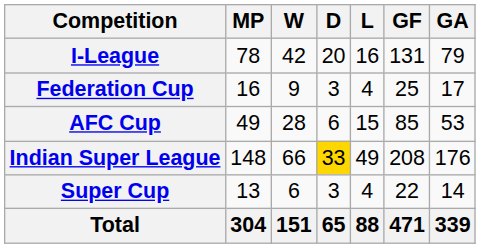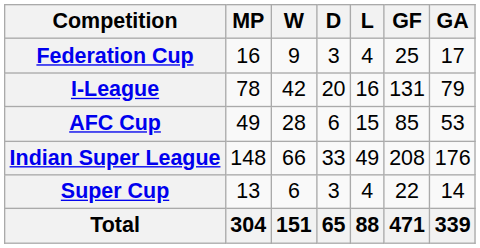rows swapped: I-League <-> Federation Cup
Indian Super League | D: gold background -> no background
